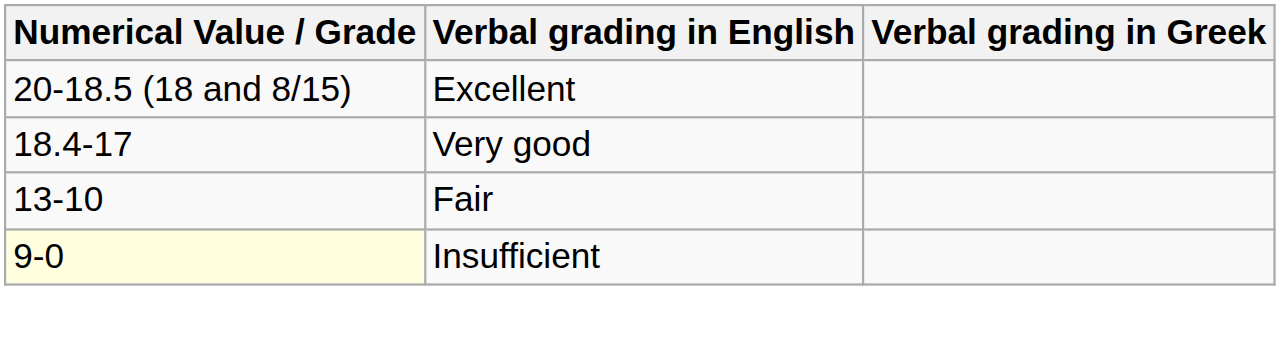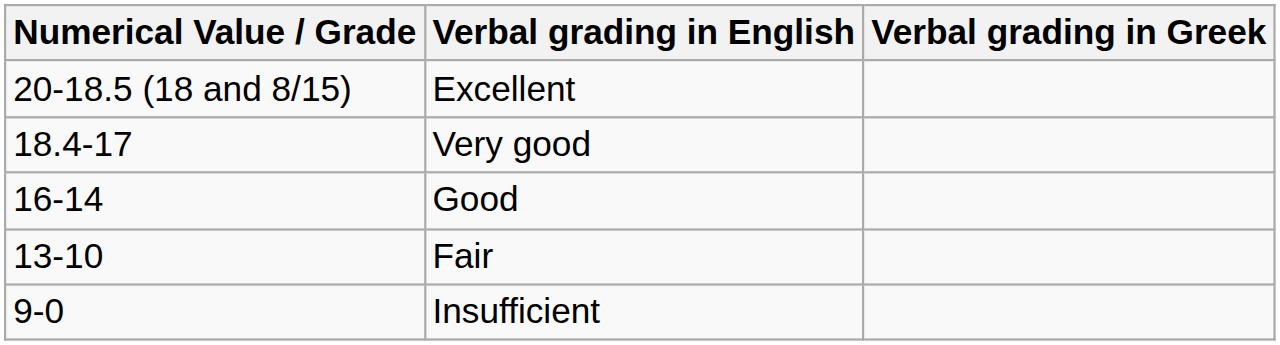+ row: 16-14 | Good
Insufficient | Numerical Value / Grade: lightyellow background -> no background
